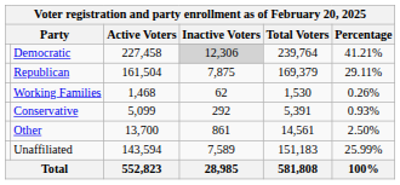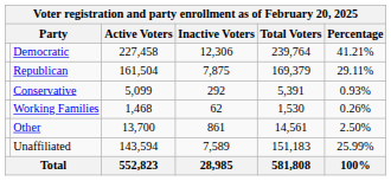Democratic | Inactive Voters: lightgrey background -> no background
rows swapped: Conservative <-> Working Families
